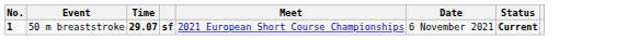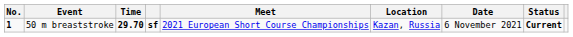+ column: Location | Kazan, Russia
50 m breaststroke | Time: 29.07 -> 29.70
